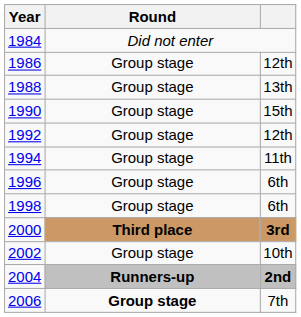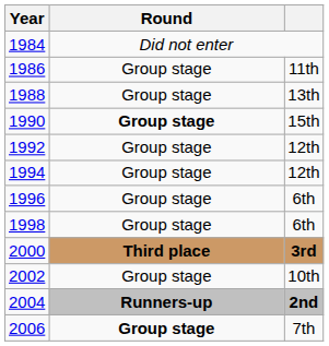1986 | column 3: 12th -> 11th
1990 | Round: normal -> bold
1994 | column 3: 11th -> 12th
